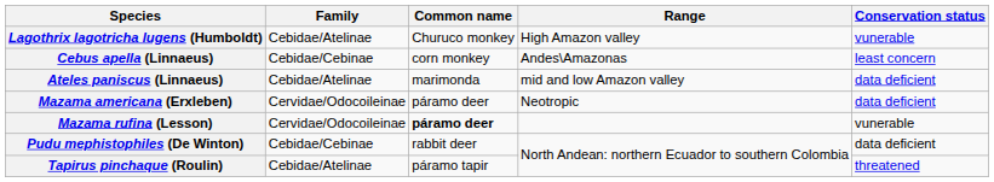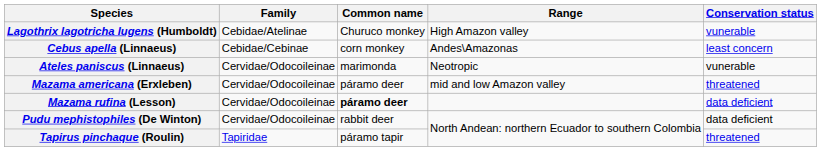Ateles paniscus (Linnaeus) | Family: Cebidae/Atelinae -> Cervidae/Odocoileinae
Ateles paniscus (Linnaeus) | Range: mid and low Amazon valley -> Neotropic
Ateles paniscus (Linnaeus) | Conservation status: data deficient -> vunerable
Mazama americana (Erxleben) | Range: Neotropic -> mid and low Amazon valley
Mazama americana (Erxleben) | Conservation status: data deficient -> threatened
Mazama rufina (Lesson) | Conservation status: vunerable -> data deficient
Pudu mephistophiles (De Winton) | Family: Cebidae/Cebinae -> Cervidae/Odocoileinae
Tapirus pinchaque (Roulin) | Family: Cebidae/Atelinae -> Tapiridae
